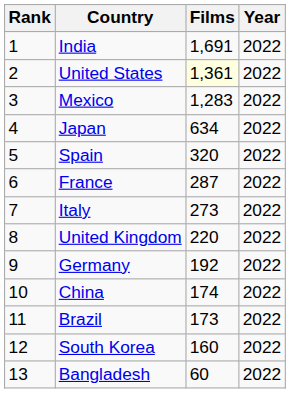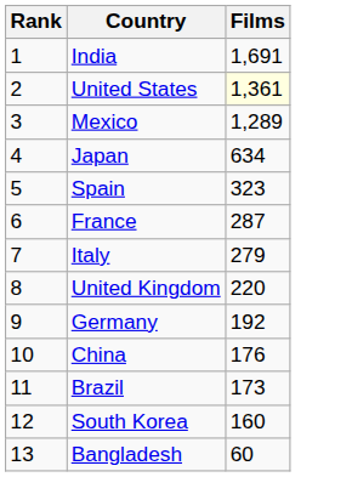- column: Year | 2022 | 2022 | 2022 | 2022 | 2022 | 2022 | 2022 | 2022 | 2022 | 2022 | 2022 | 2022 | 2022
Mexico | Films: 1,283 -> 1,289
Spain | Films: 320 -> 323
Italy | Films: 273 -> 279
China | Films: 174 -> 176
